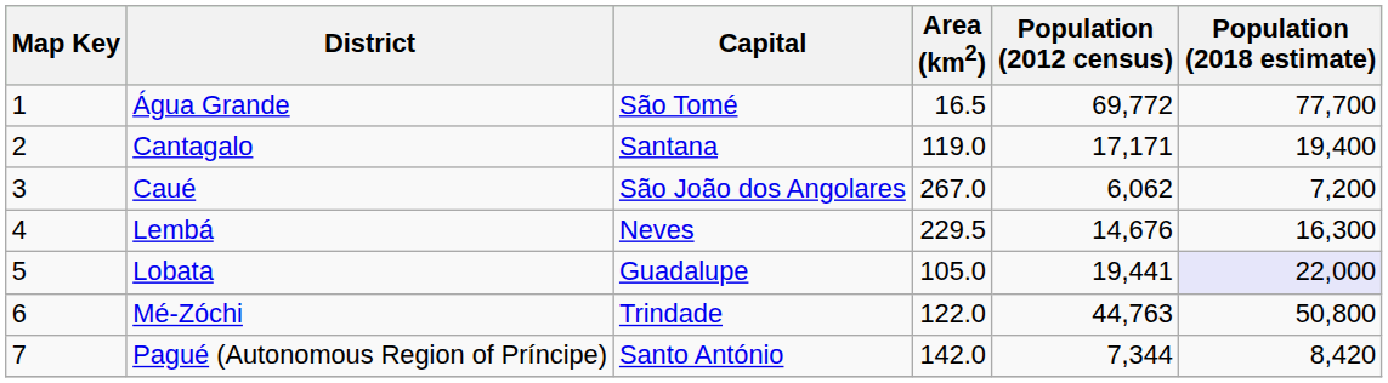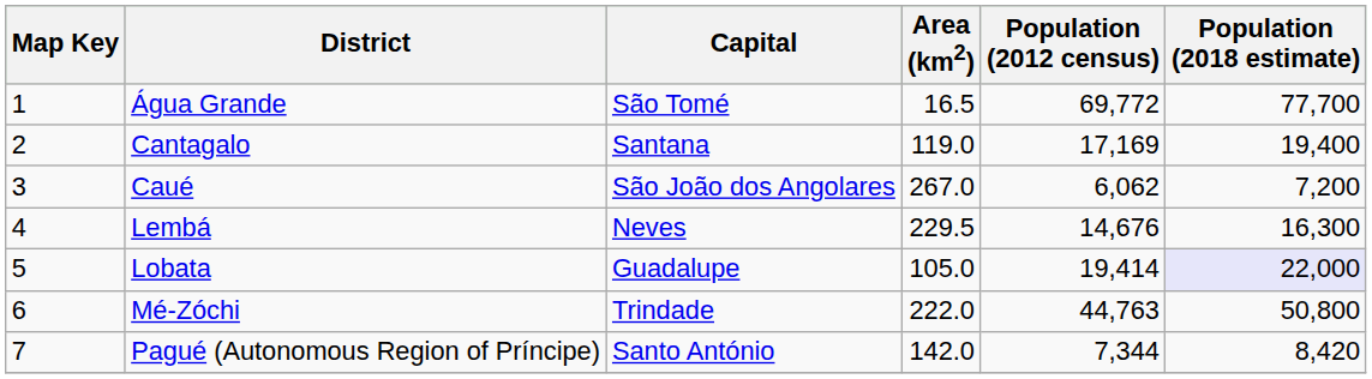Cantagalo | Population (2012 census): 17,171 -> 17,169
Lobata | Population (2012 census): 19,441 -> 19,414
Mé-Zóchi | Area (km2): 122.0 -> 222.0
